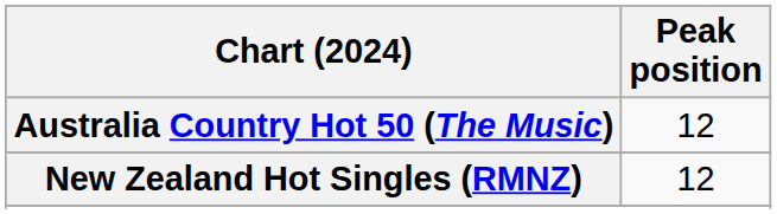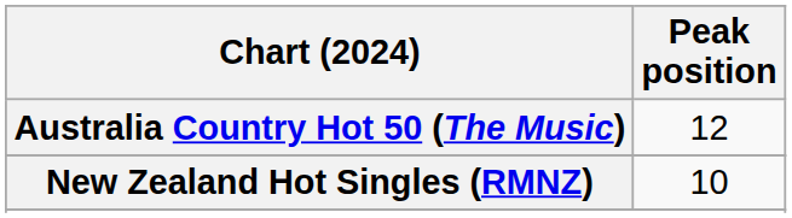New Zealand Hot Singles (RMNZ) | Peak position: 12 -> 10
